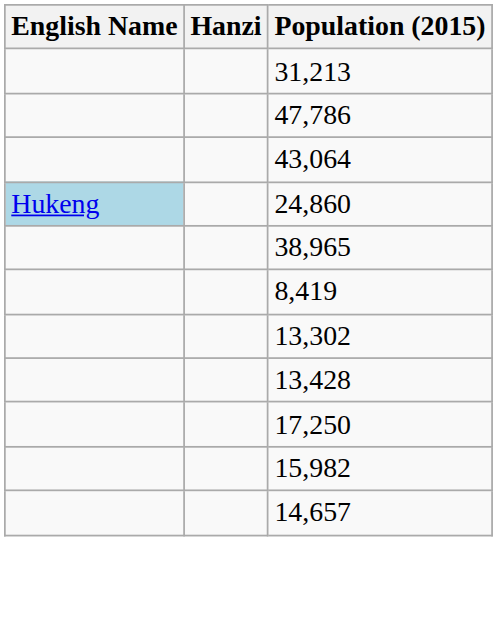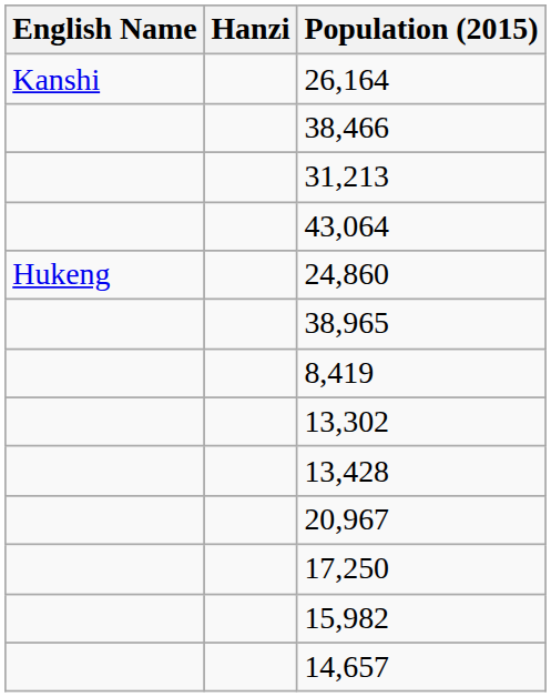+ row: Kanshi | 26,164
+ row: 38,466
- row: 47,786
24,860 | English Name: lightblue background -> no background
+ row: 20,967
